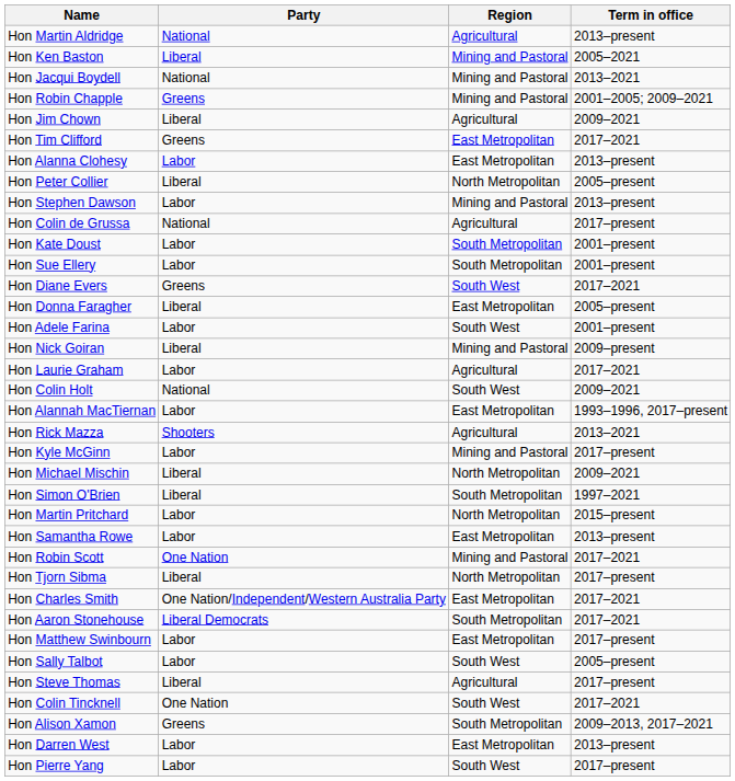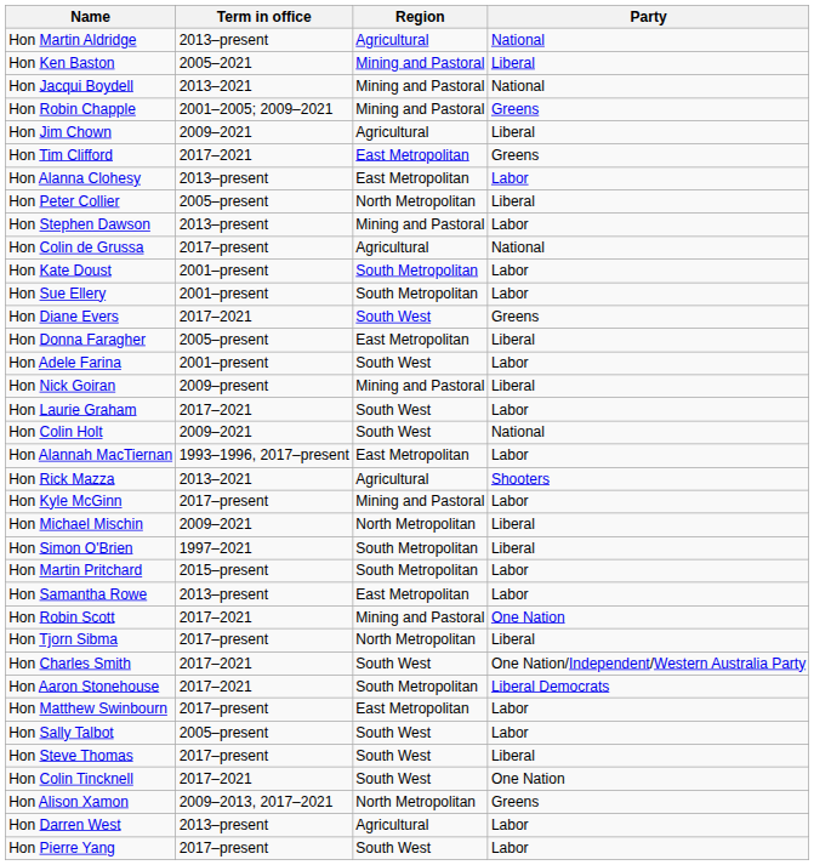columns swapped: Party <-> Term in office
Hon Laurie Graham | Region: Agricultural -> South West
Hon Martin Pritchard | Region: North Metropolitan -> South Metropolitan
Hon Charles Smith | Region: East Metropolitan -> South West
Hon Steve Thomas | Region: Agricultural -> South West
Hon Alison Xamon | Region: South Metropolitan -> North Metropolitan
Hon Darren West | Region: East Metropolitan -> Agricultural
